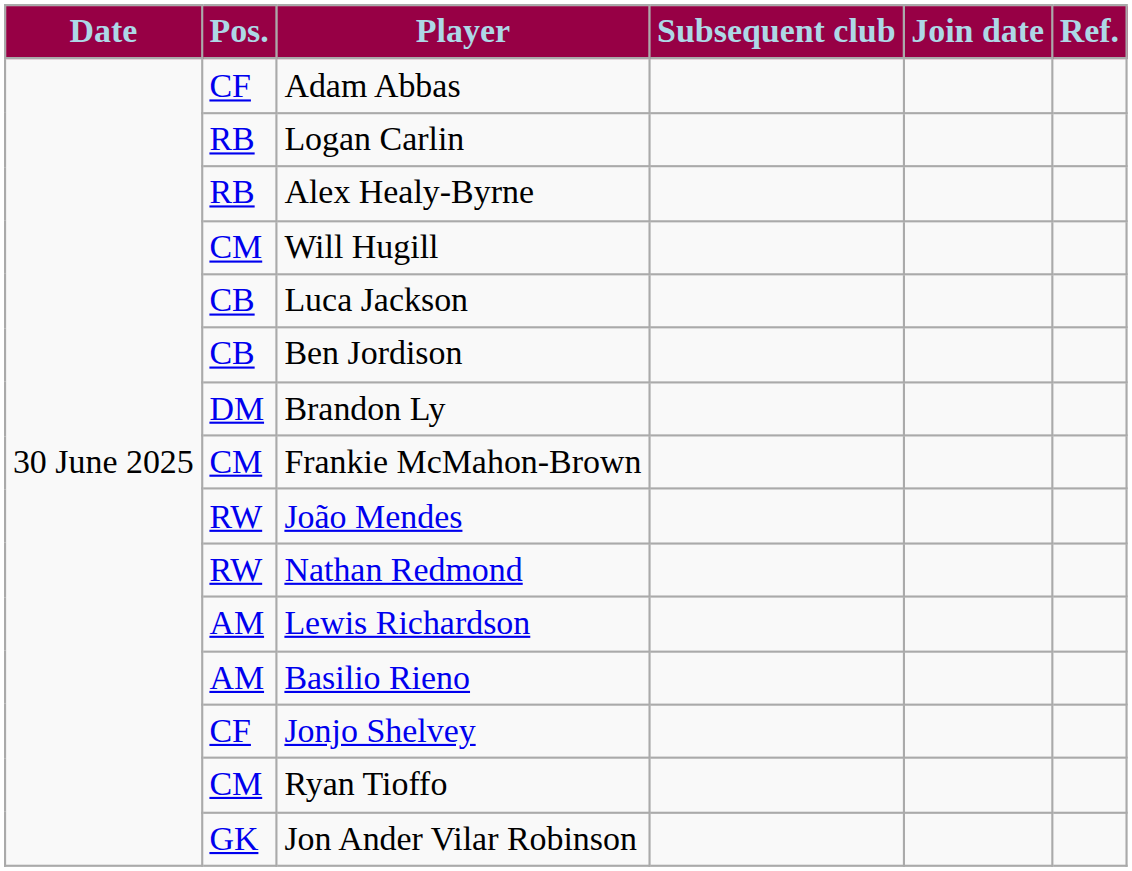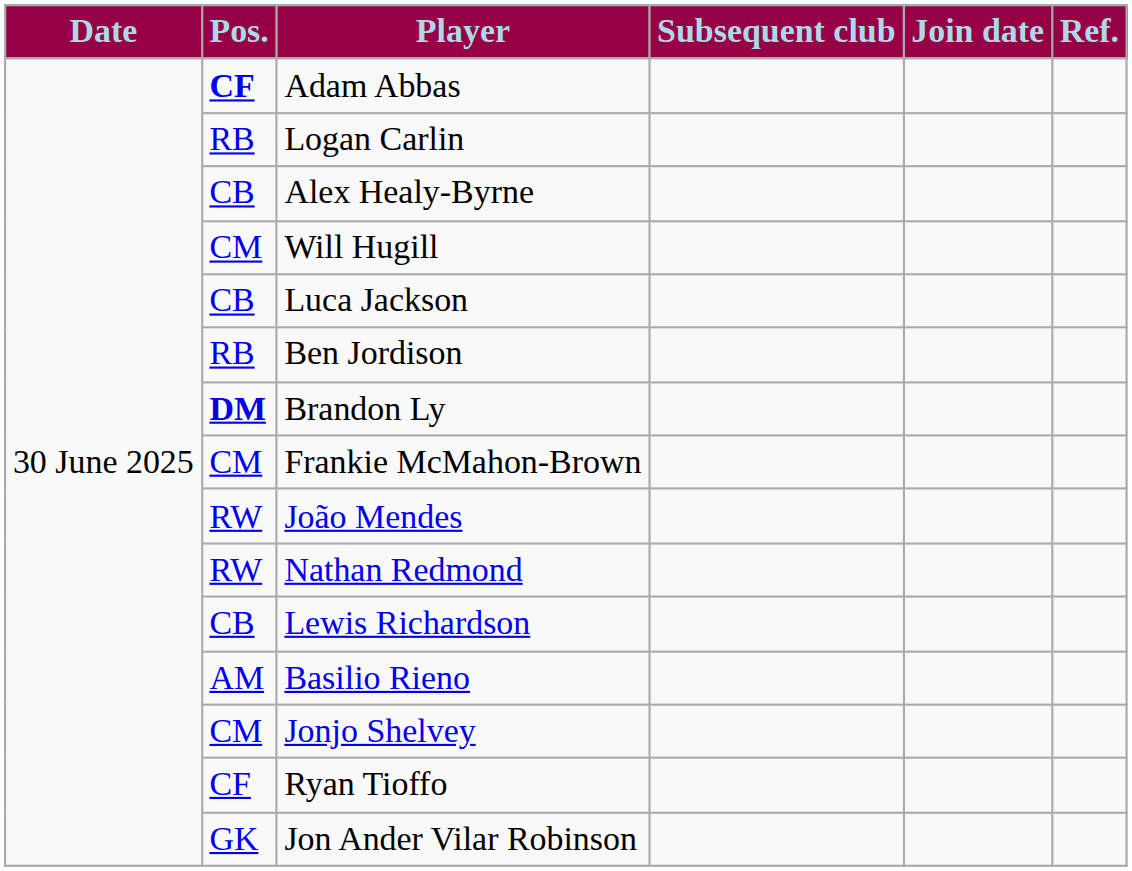Adam Abbas | Pos.: normal -> bold
Alex Healy-Byrne | Pos.: RB -> CB
Ben Jordison | Pos.: CB -> RB
Brandon Ly | Pos.: normal -> bold
Lewis Richardson | Pos.: AM -> CB
Jonjo Shelvey | Pos.: CF -> CM
Ryan Tioffo | Pos.: CM -> CF
